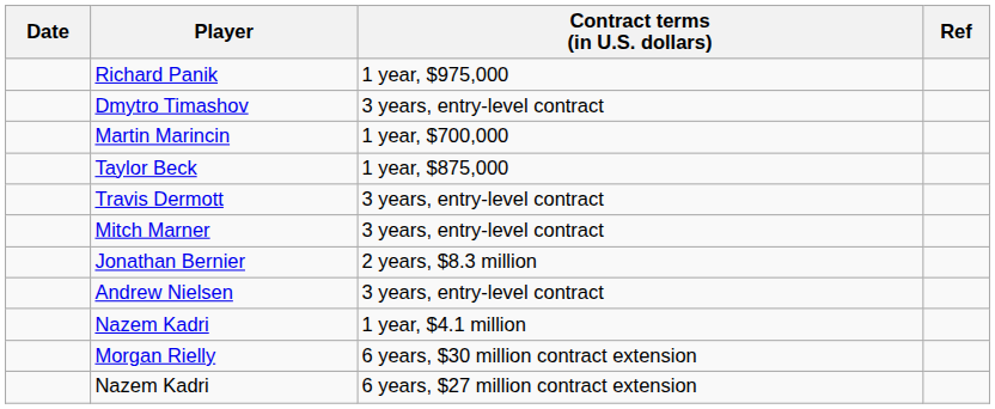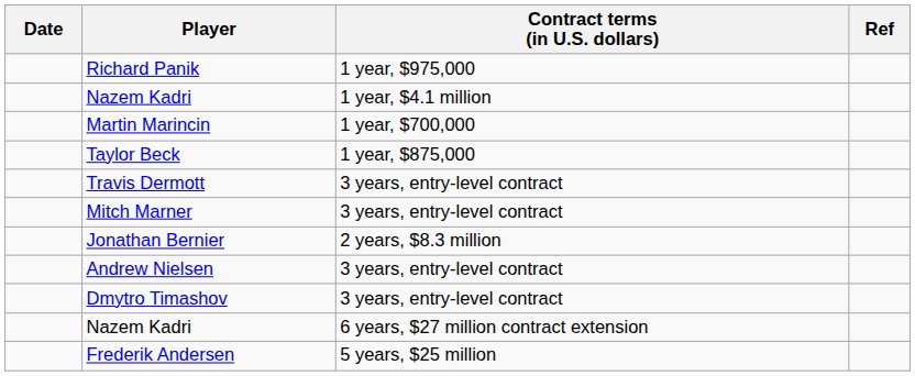rows swapped: Nazem Kadri / 1 year, $4.1 million <-> Dmytro Timashov
- row: Morgan Rielly | 6 years, $30 million contract extension
+ row: Frederik Andersen | 5 years, $25 million
